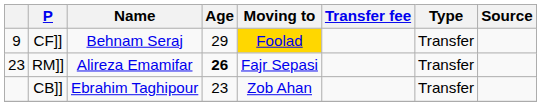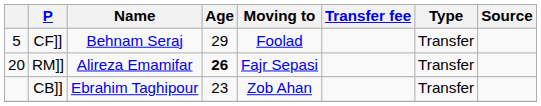CF]] | column 1: 9 -> 5
CF]] | Moving to: gold background -> no background
RM]] | column 1: 23 -> 20
